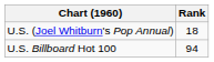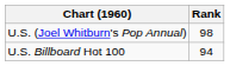U.S. (Joel Whitburn's Pop Annual) | Rank: 18 -> 98
